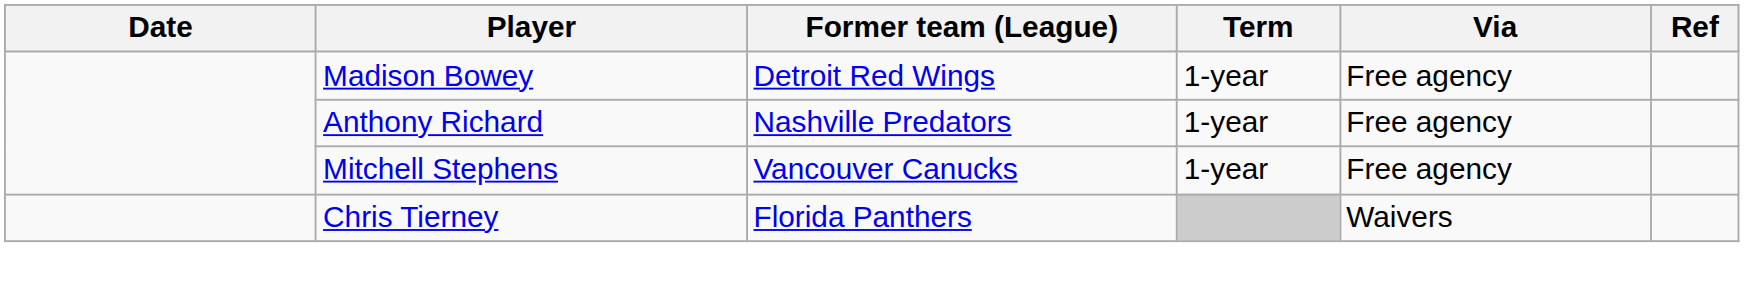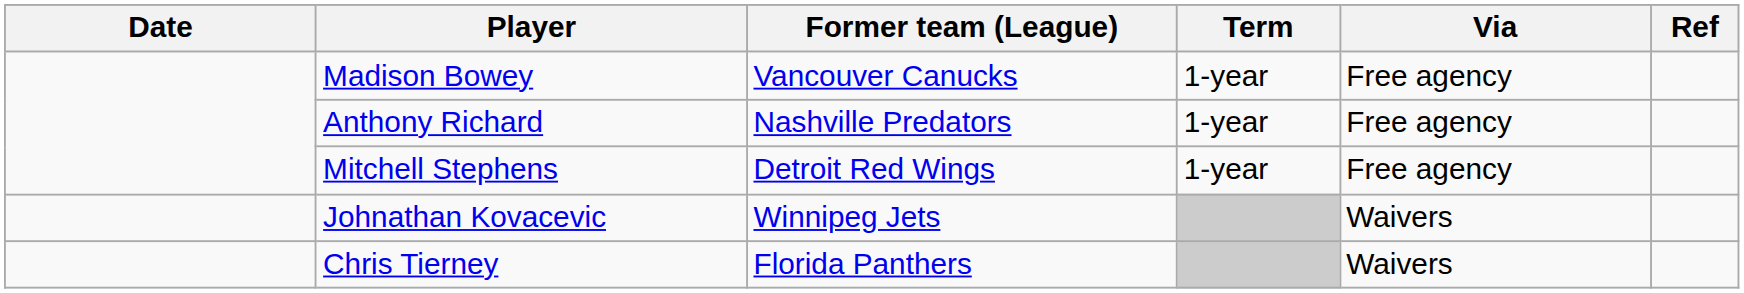Madison Bowey | Former team (League): Detroit Red Wings -> Vancouver Canucks
Mitchell Stephens | Former team (League): Vancouver Canucks -> Detroit Red Wings
+ row: Johnathan Kovacevic | Winnipeg Jets | Waivers
